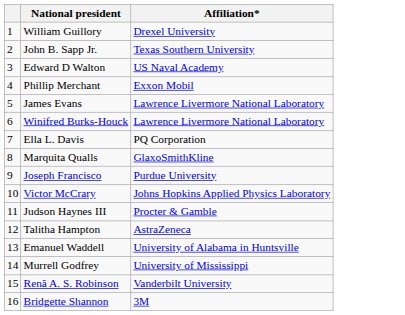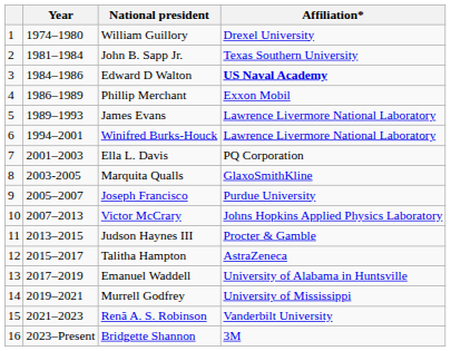+ column: Year | 1974–1980 | 1981–1984 | 1984–1986 | 1986–1989 | 1989–1993 | 1994–2001 | 2001–2003 | 2003-2005 | 2005–2007 | 2007–2013 | 2013–2015 | 2015–2017 | 2017–2019 | 2019–2021 | 2021–2023 | 2023–Present
Edward D Walton | Affiliation*: normal -> bold
